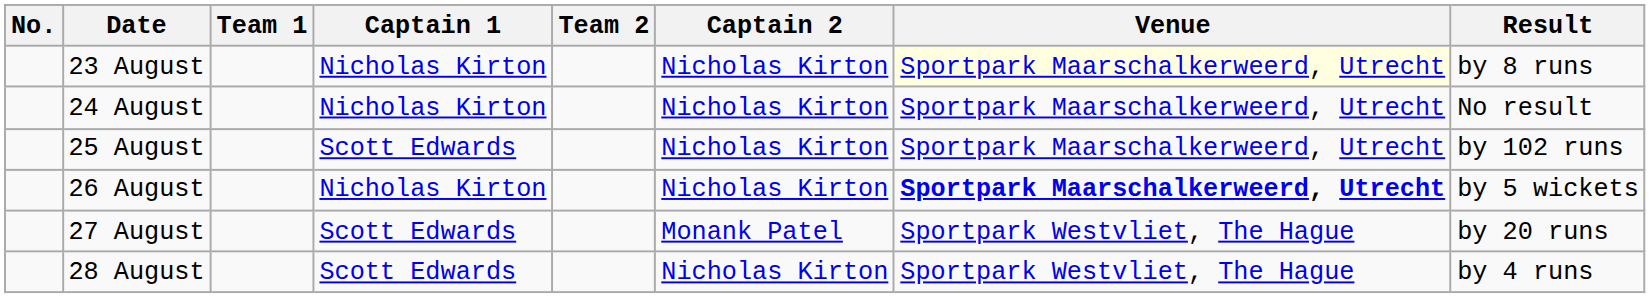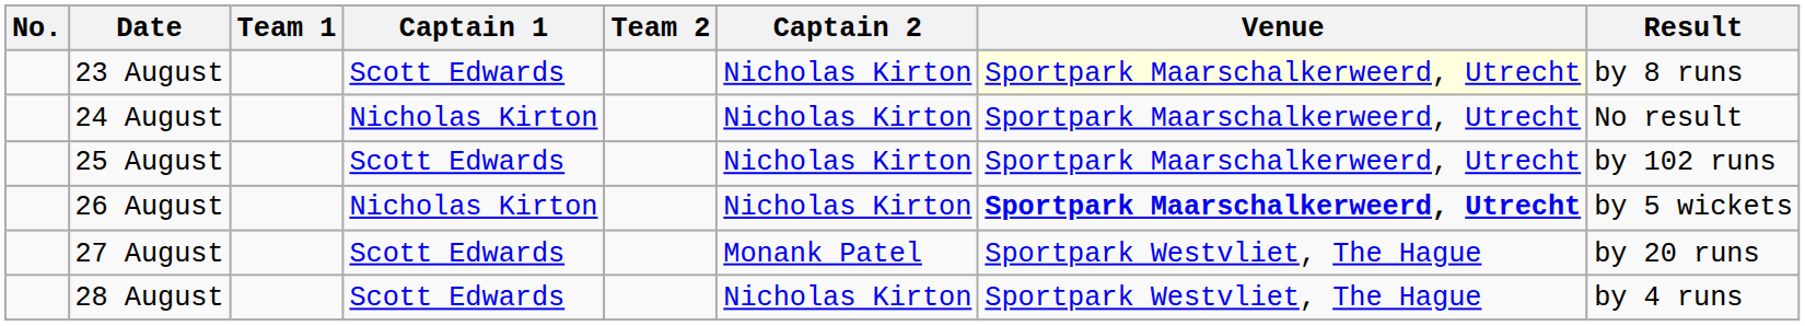23 August | Captain 1: Nicholas Kirton -> Scott Edwards
